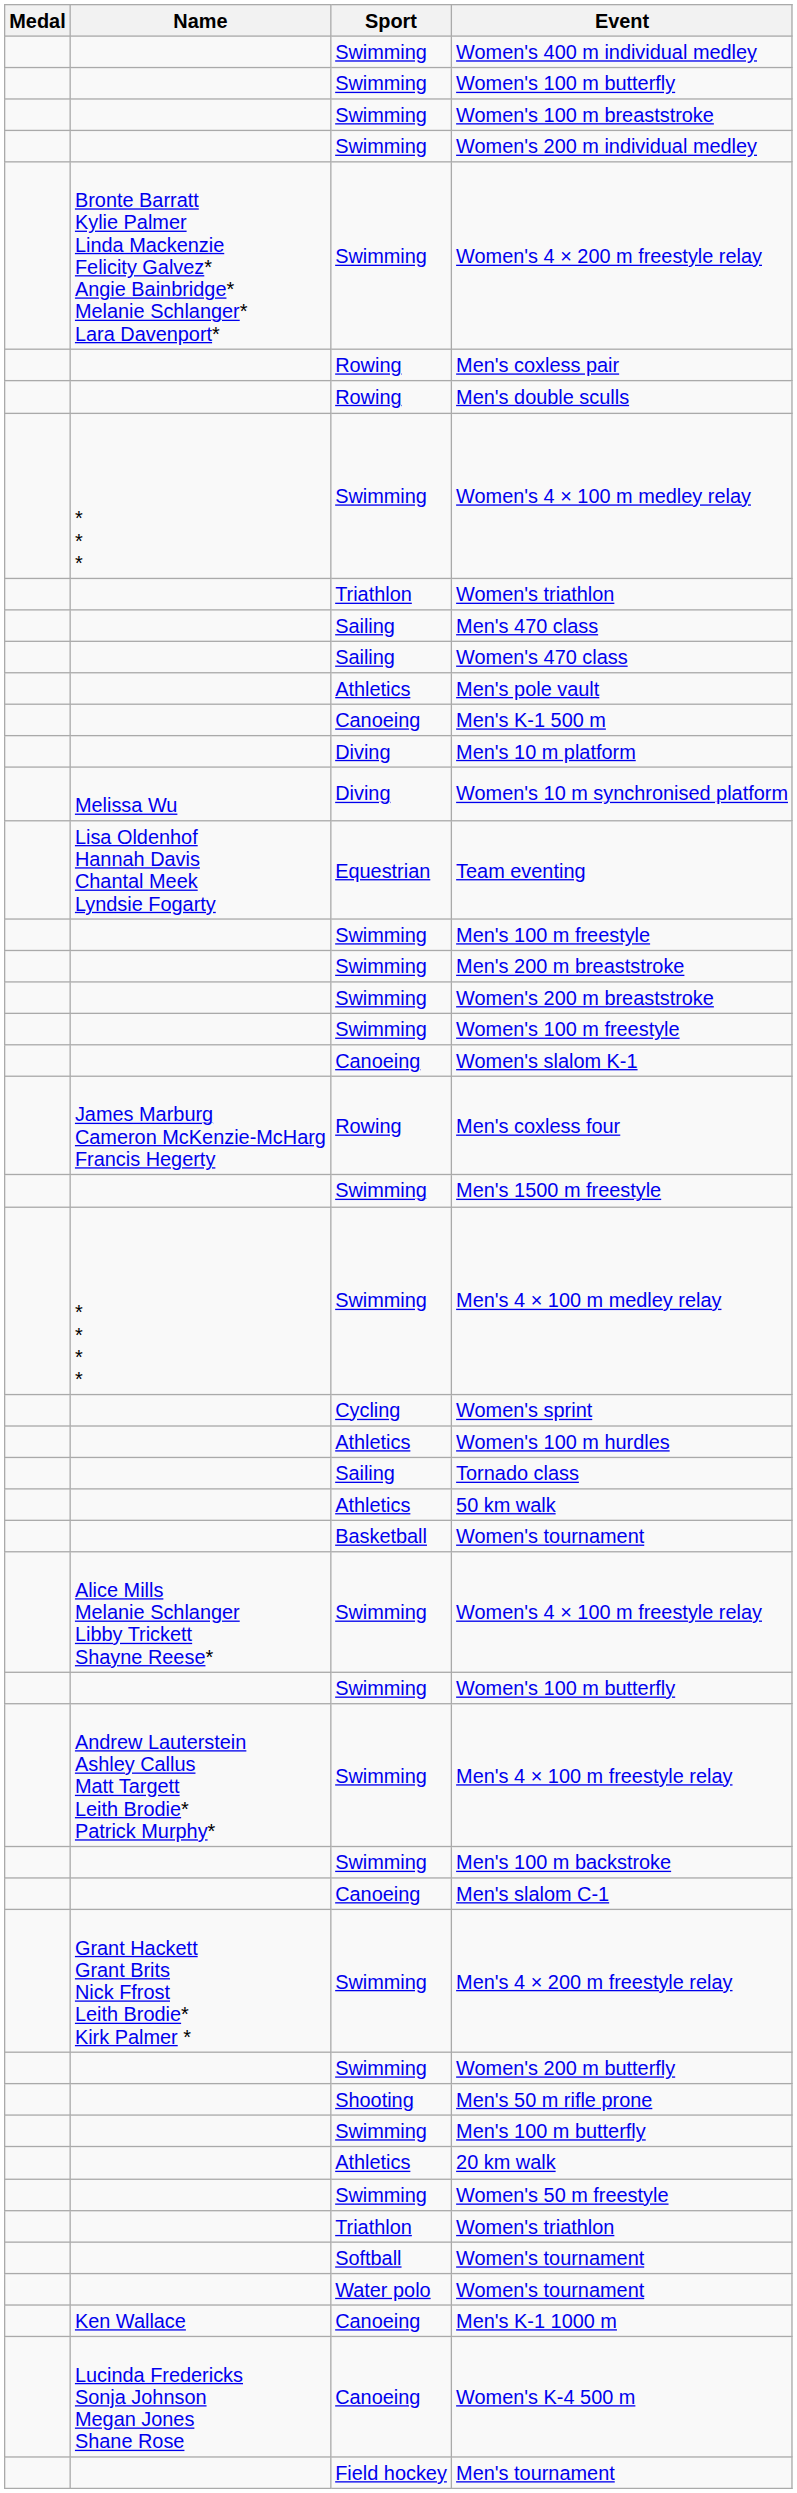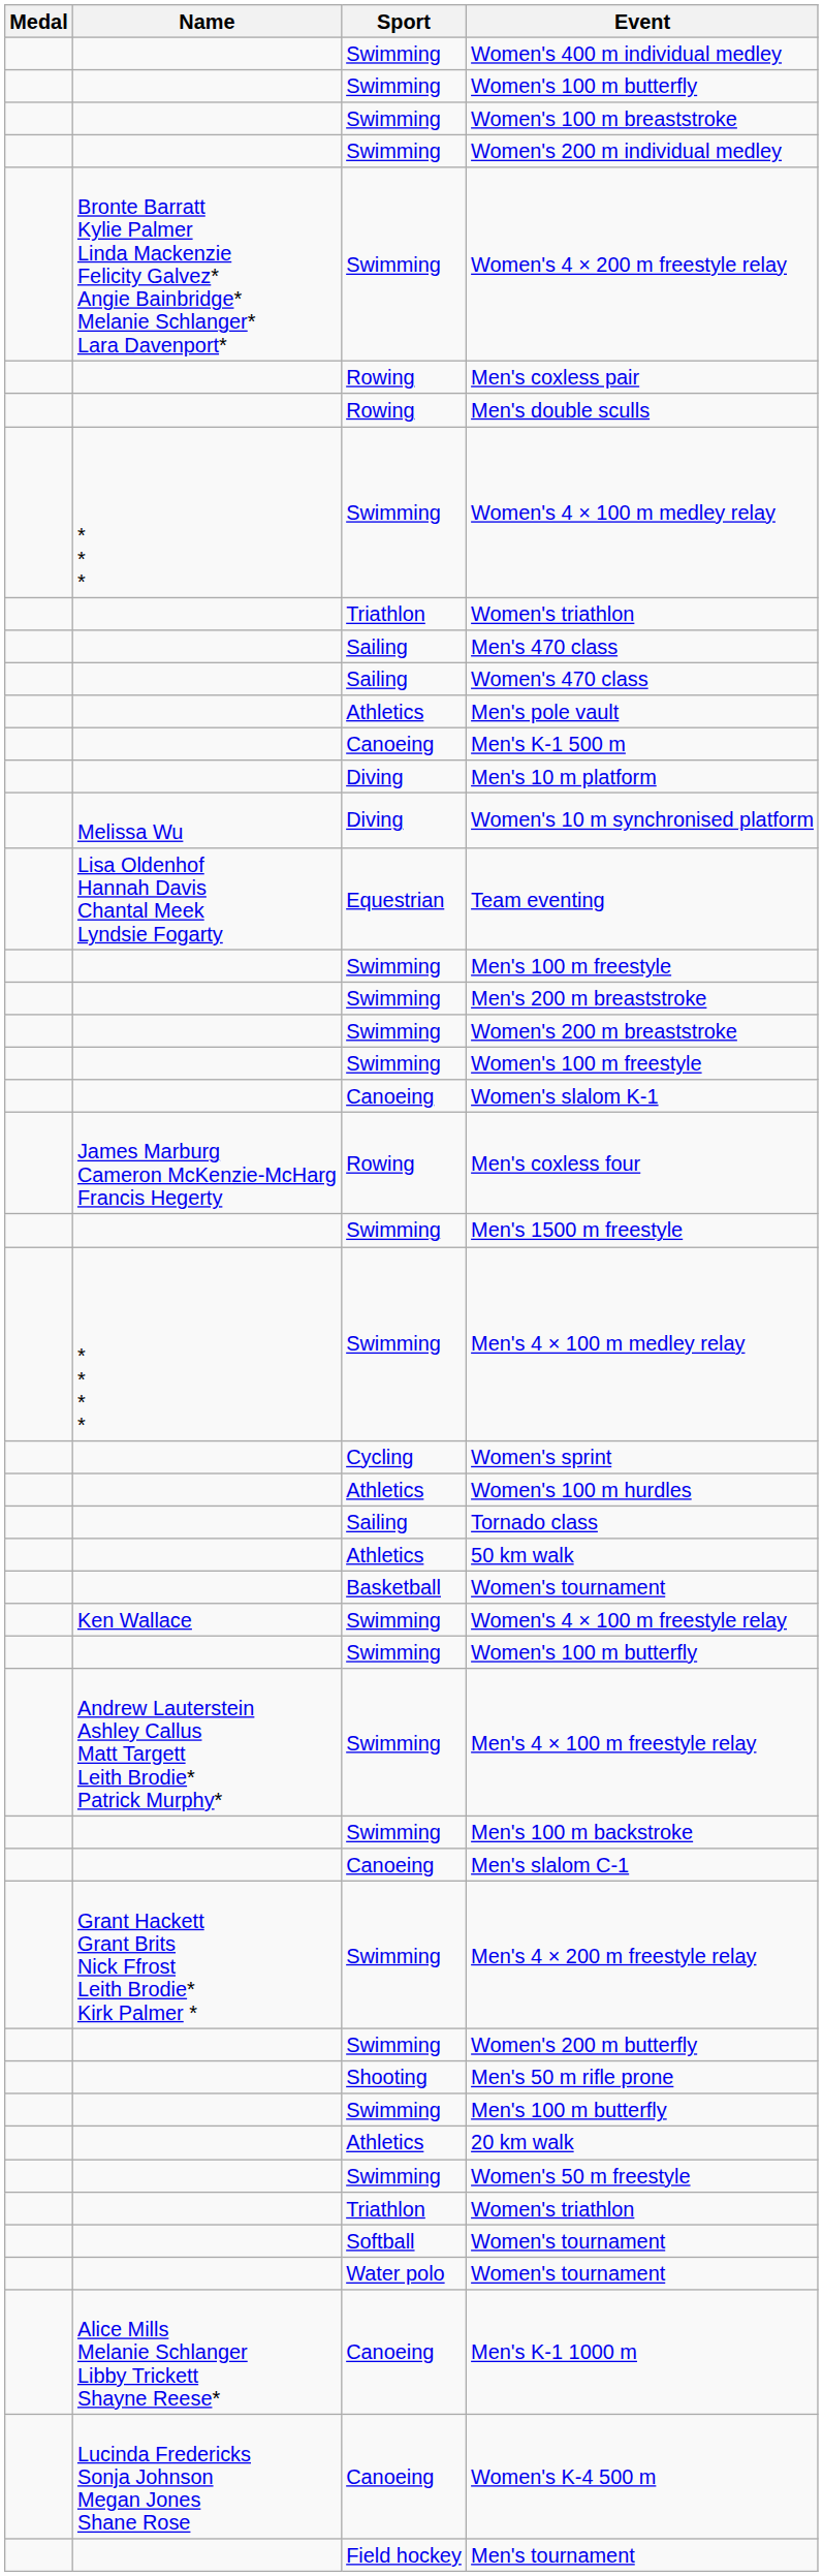Women's 4 × 100 m freestyle relay | Name: Alice Mills Melanie Schlanger Libby Trickett Shayne Reese* -> Ken Wallace
Men's K-1 1000 m | Name: Ken Wallace -> Alice Mills Melanie Schlanger Libby Trickett Shayne Reese*
